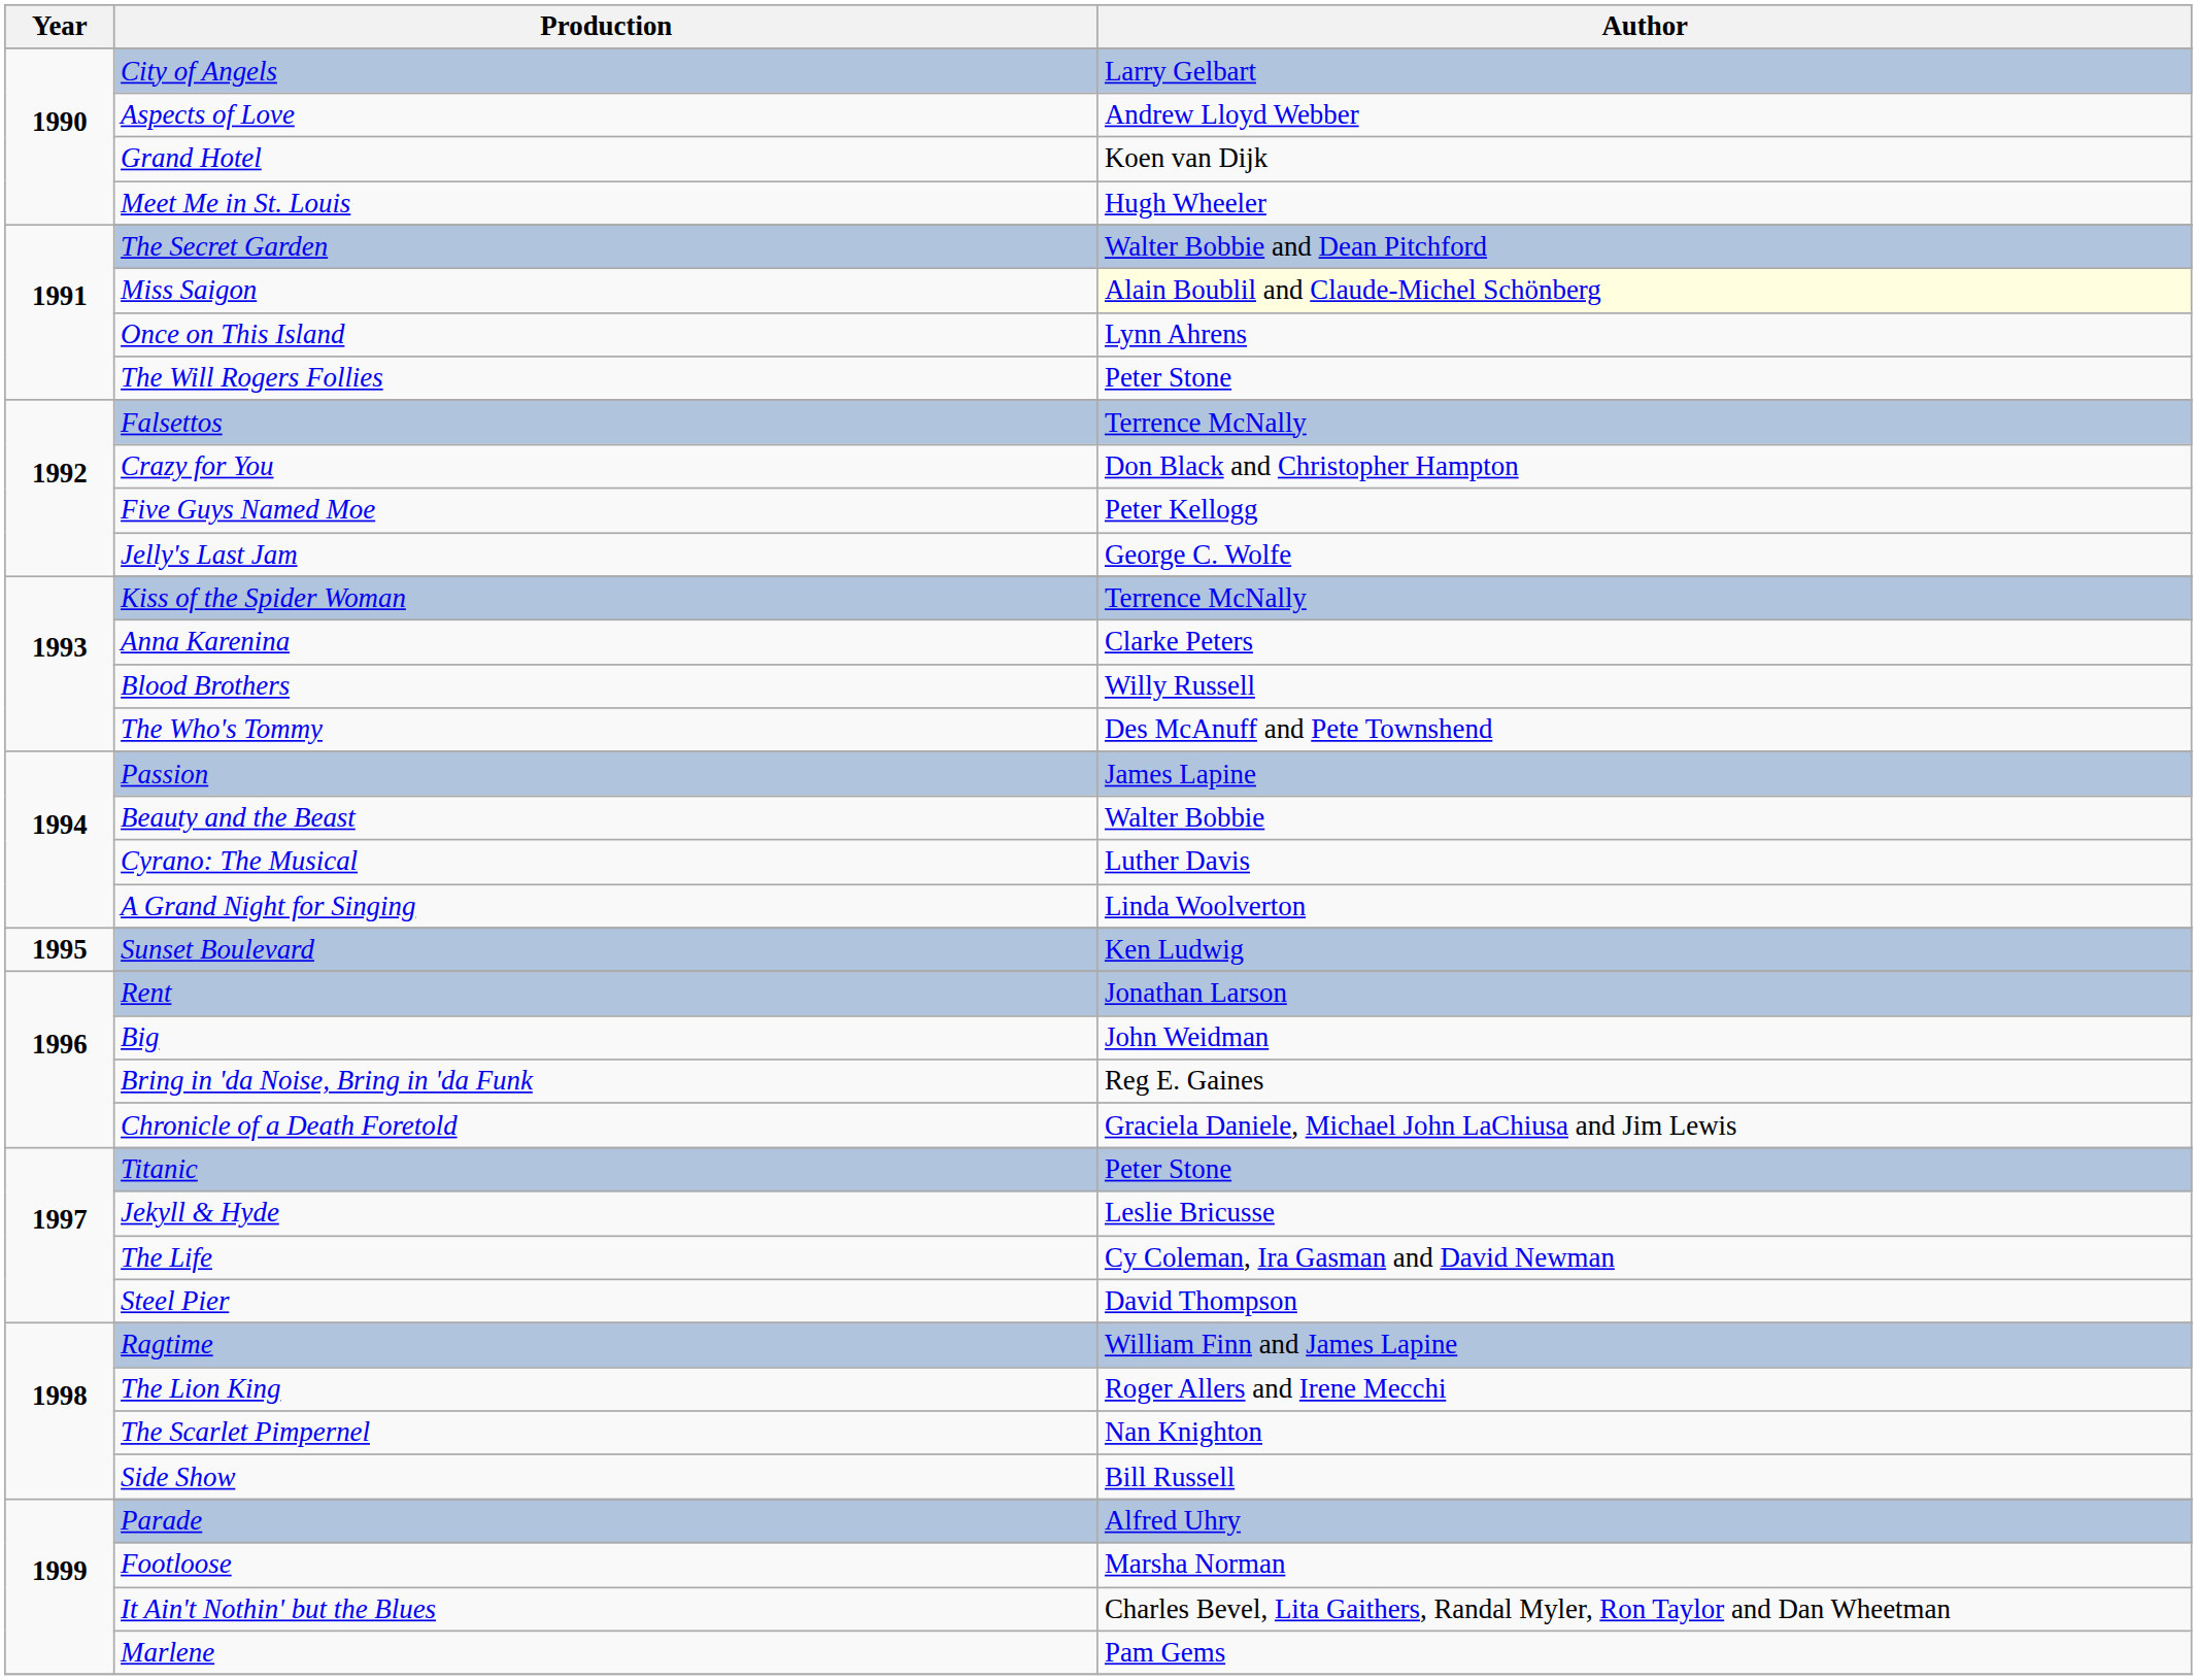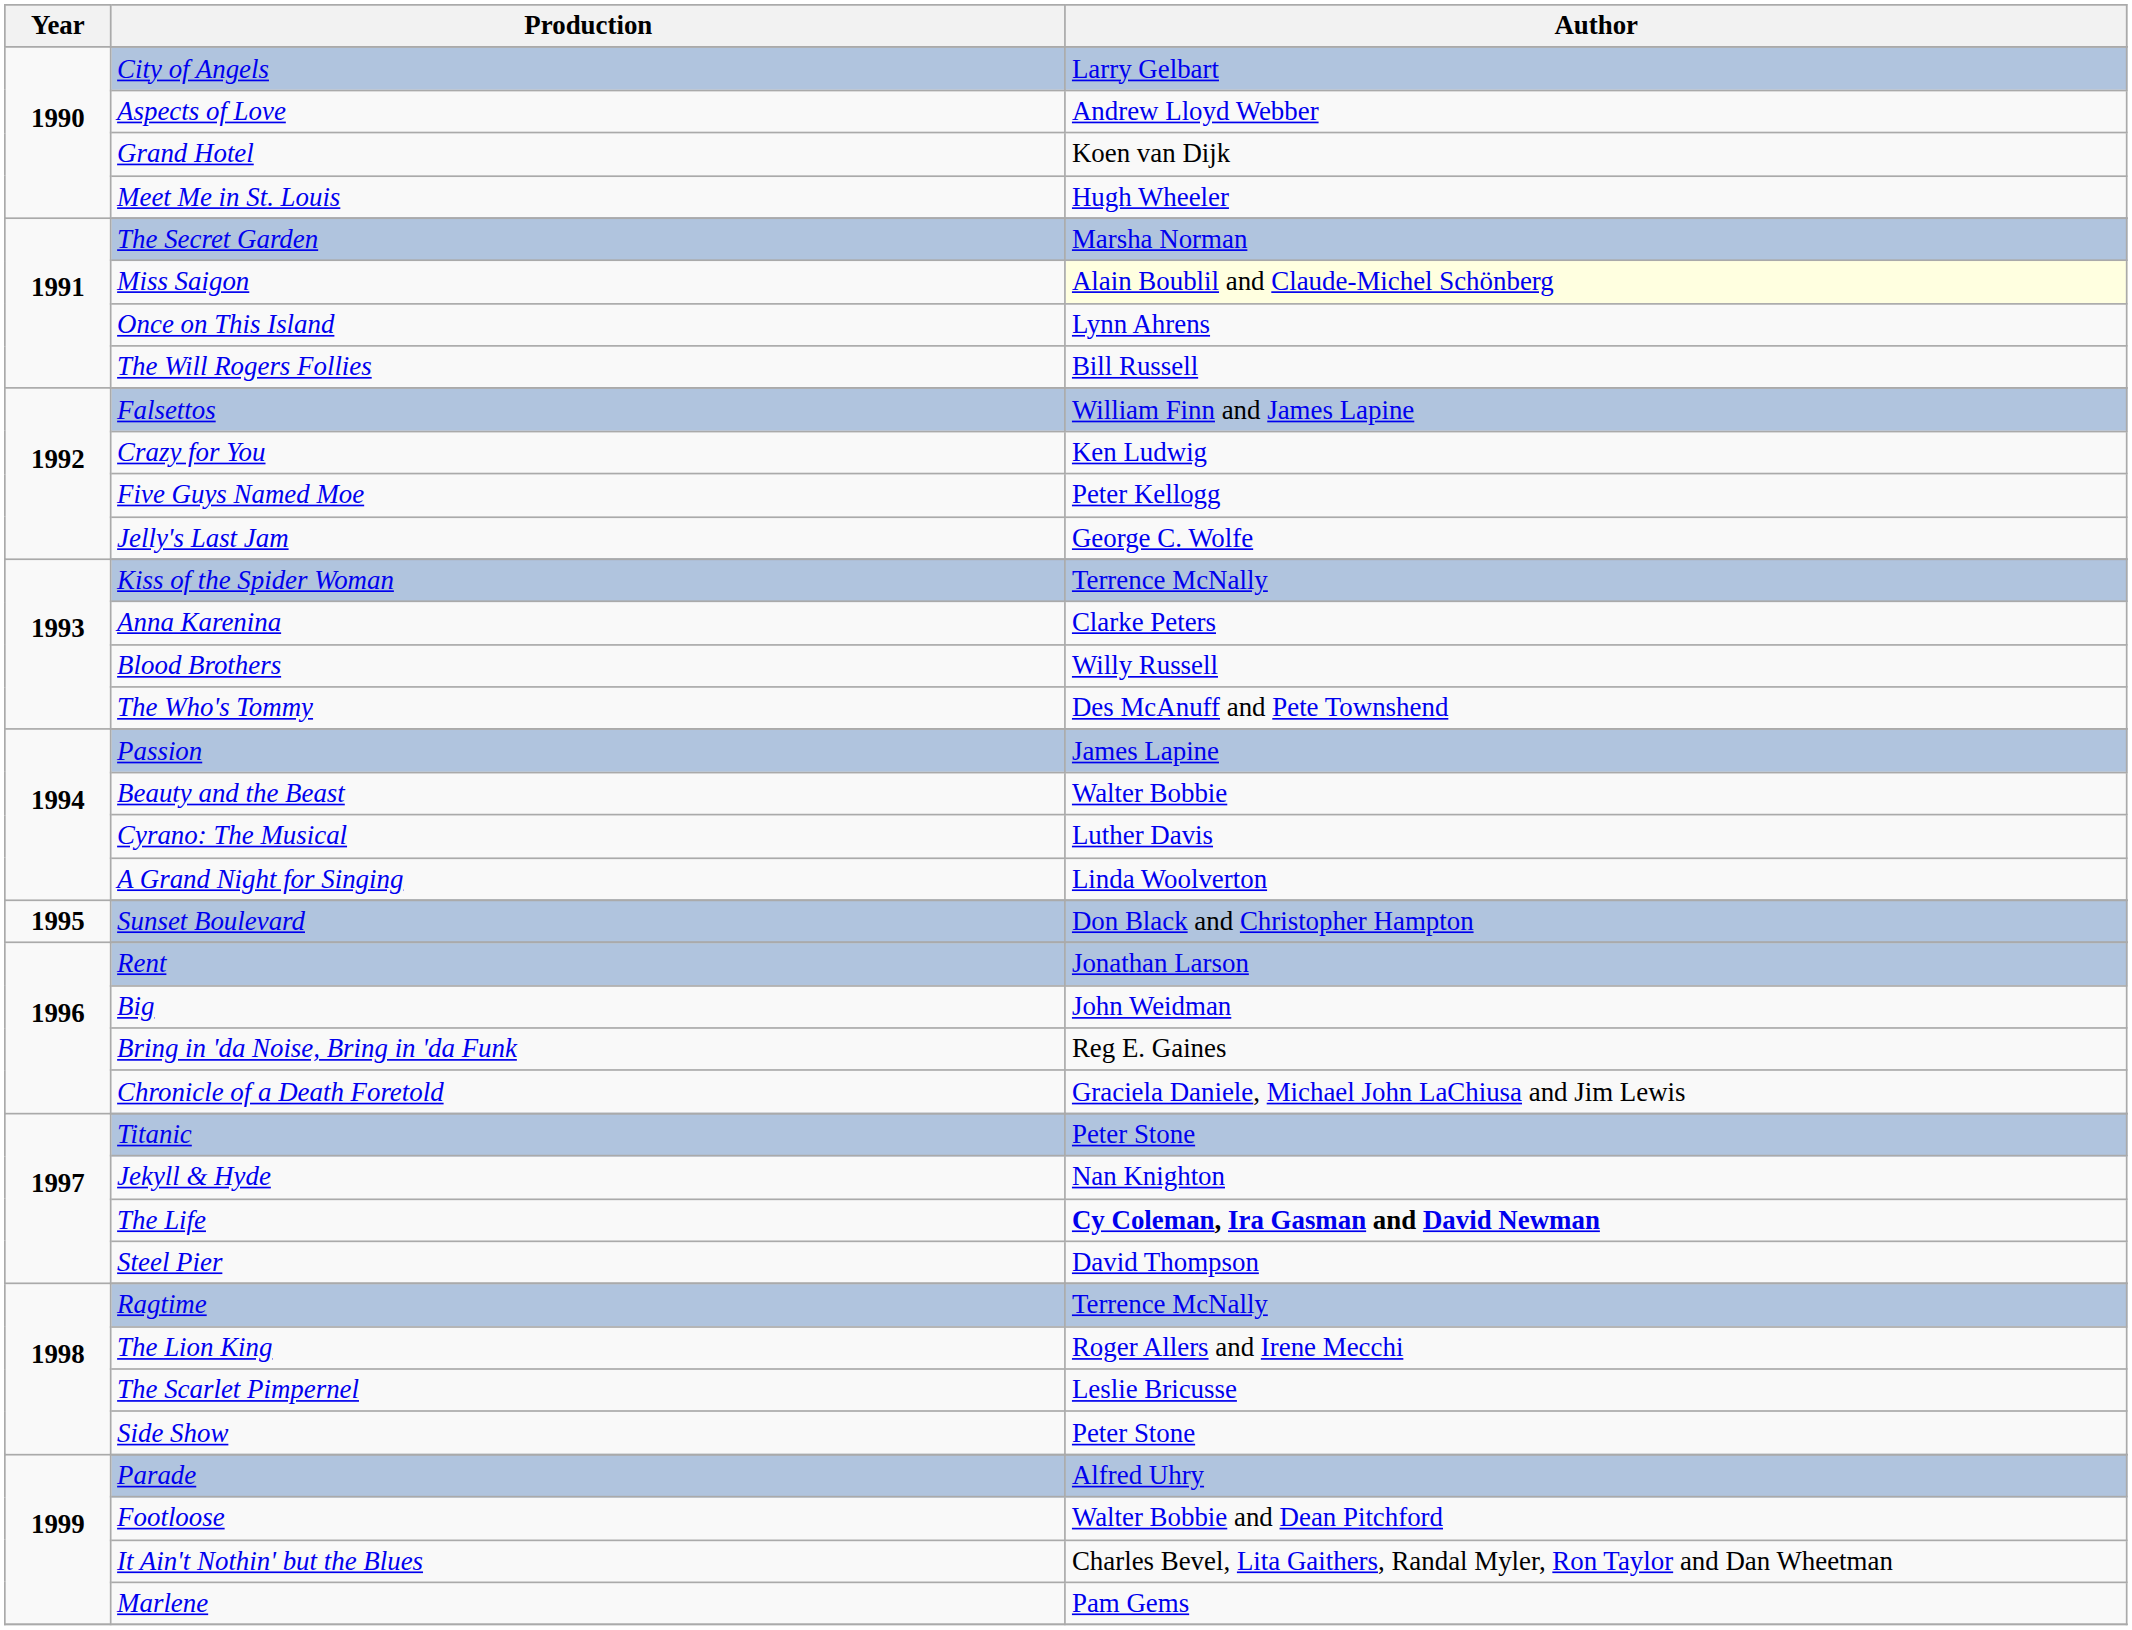The Secret Garden | Author: Walter Bobbie and Dean Pitchford -> Marsha Norman
The Will Rogers Follies | Author: Peter Stone -> Bill Russell
Falsettos | Author: Terrence McNally -> William Finn and James Lapine
Crazy for You | Author: Don Black and Christopher Hampton -> Ken Ludwig
Sunset Boulevard | Author: Ken Ludwig -> Don Black and Christopher Hampton
Jekyll & Hyde | Author: Leslie Bricusse -> Nan Knighton
The Life | Author: normal -> bold
Ragtime | Author: William Finn and James Lapine -> Terrence McNally
The Scarlet Pimpernel | Author: Nan Knighton -> Leslie Bricusse
Side Show | Author: Bill Russell -> Peter Stone
Footloose | Author: Marsha Norman -> Walter Bobbie and Dean Pitchford
